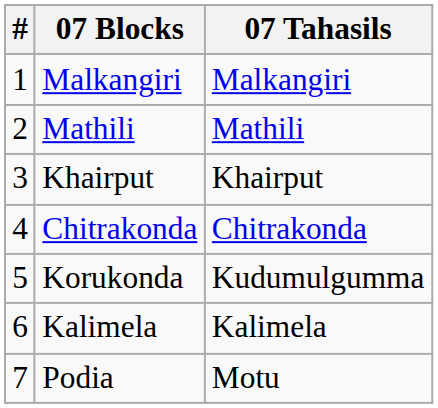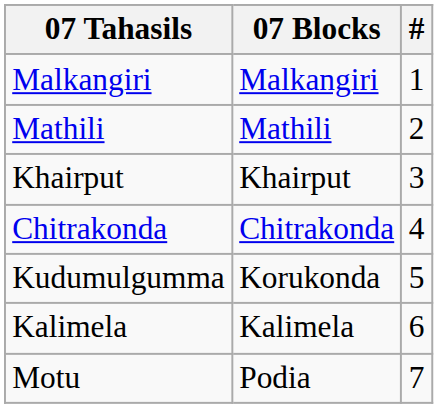columns swapped: # <-> 07 Tahasils
